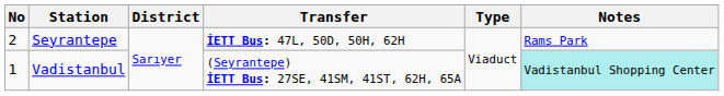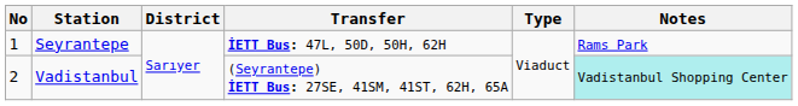Seyrantepe | No: 2 -> 1
Vadistanbul | No: 1 -> 2
